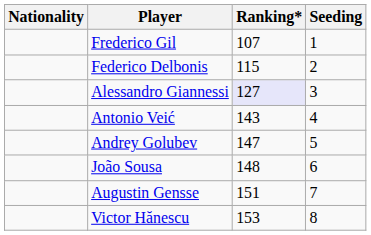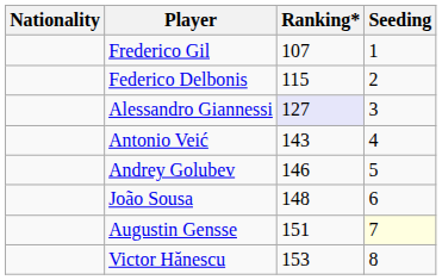Andrey Golubev | Ranking*: 147 -> 146
Augustin Gensse | Seeding: no background -> lightyellow background
